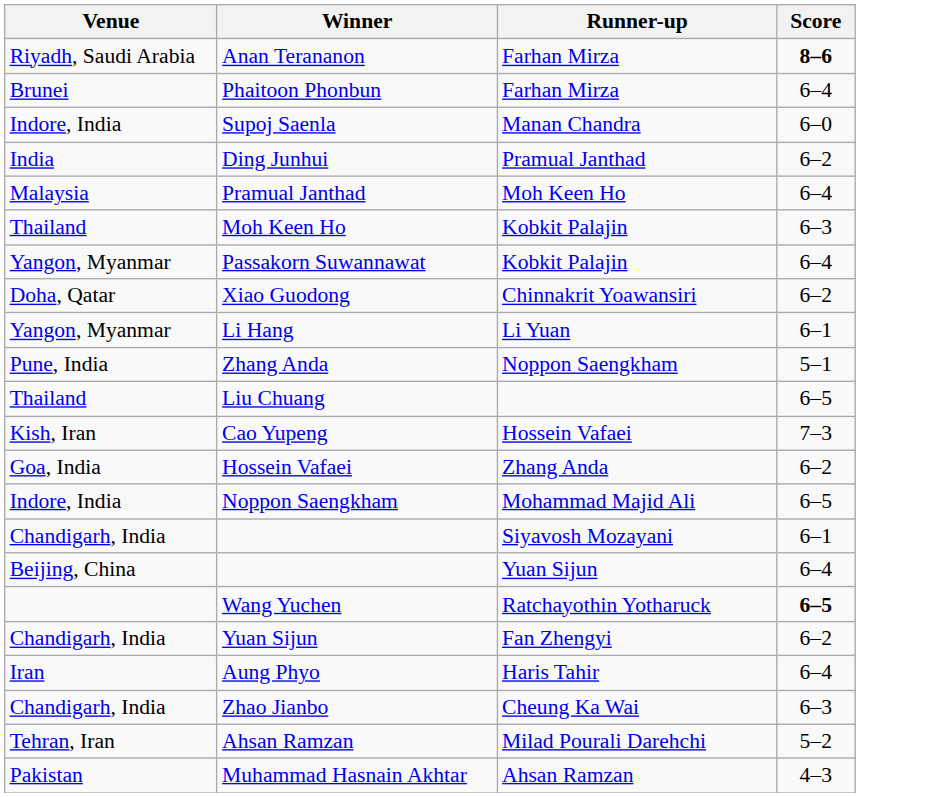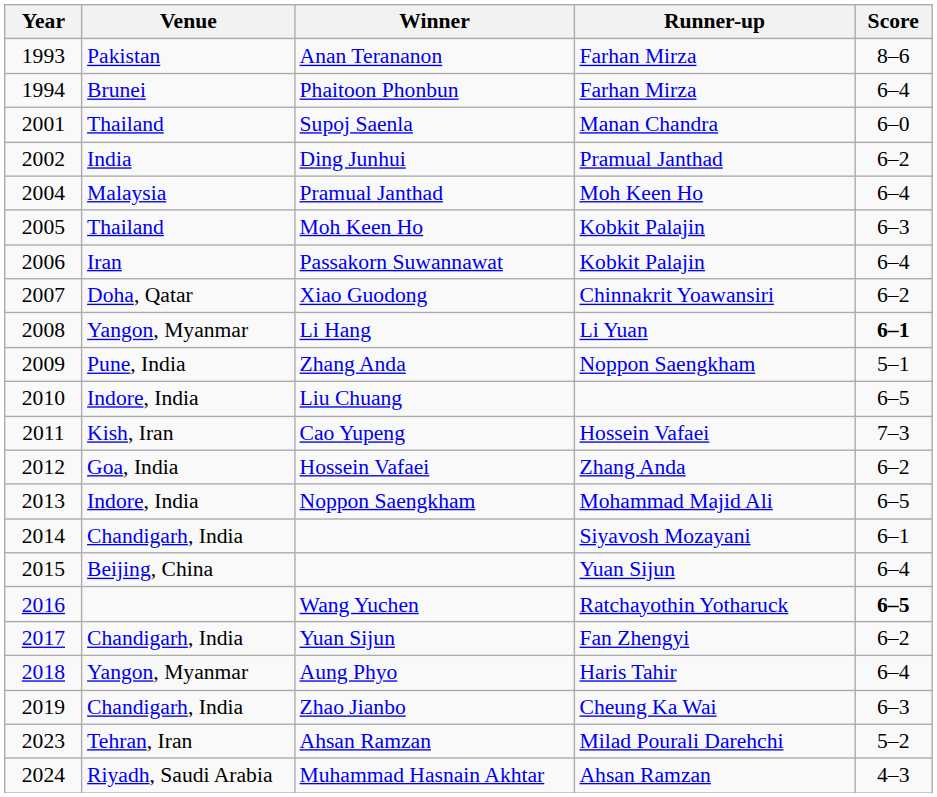+ column: Year | 1993 | 1994 | 2001 | 2002 | 2004 | 2005 | 2006 | 2007 | 2008 | 2009 | 2010 | 2011 | 2012 | 2013 | 2014 | 2015 | 2016 | 2017 | 2018 | 2019 | 2023 | 2024
Anan Terananon | Venue: Riyadh, Saudi Arabia -> Pakistan
Anan Terananon | Score: bold -> normal
Supoj Saenla | Venue: Indore, India -> Thailand
Passakorn Suwannawat | Venue: Yangon, Myanmar -> Iran
Li Hang | Score: normal -> bold
Liu Chuang | Venue: Thailand -> Indore, India
Aung Phyo | Venue: Iran -> Yangon, Myanmar
Muhammad Hasnain Akhtar | Venue: Pakistan -> Riyadh, Saudi Arabia
